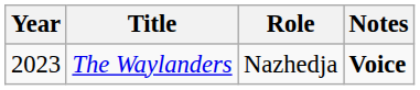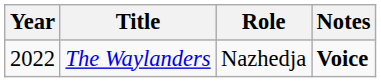The Waylanders | Year: 2023 -> 2022
